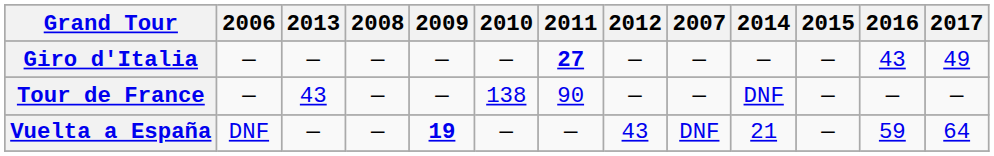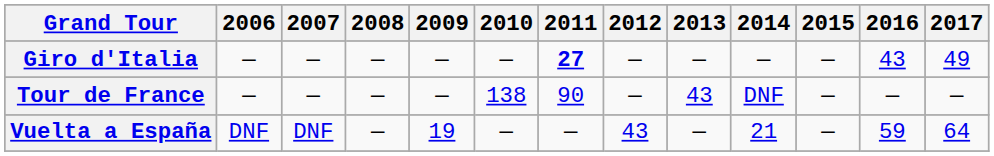columns swapped: 2007 <-> 2013
Vuelta a España | 2009: bold -> normal
